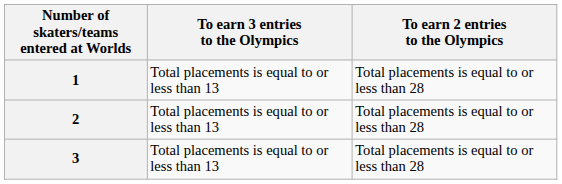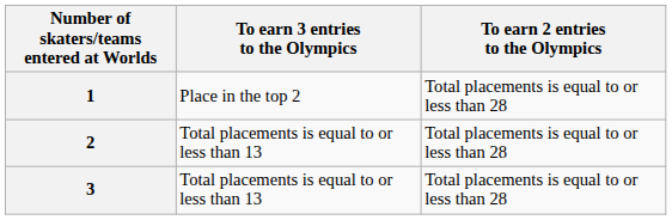1 | To earn 3 entries to the Olympics: Total placements is equal to or less than 13 -> Place in the top 2
